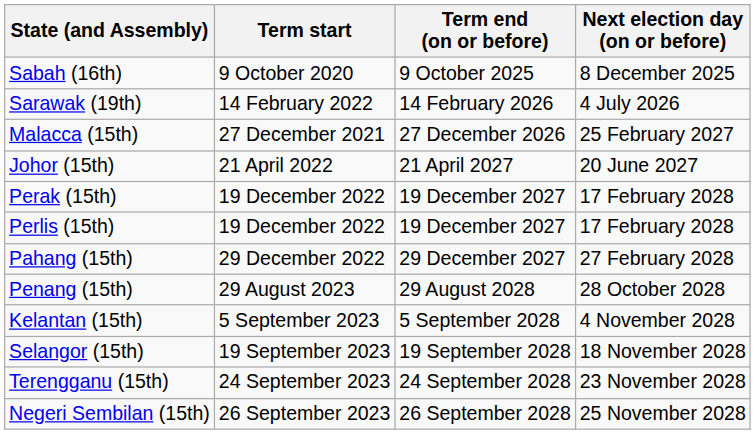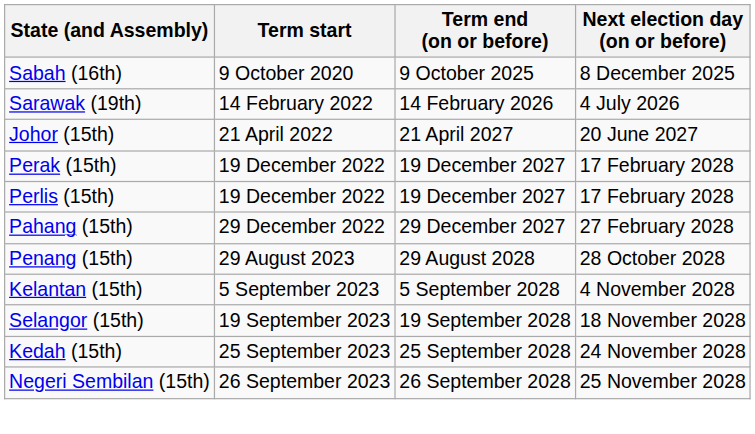- row: Malacca (15th) | 27 December 2021 | 27 December 2026 | 25 February 2027
- row: Terengganu (15th) | 24 September 2023 | 24 September 2028 | 23 November 2028
+ row: Kedah (15th) | 25 September 2023 | 25 September 2028 | 24 November 2028
